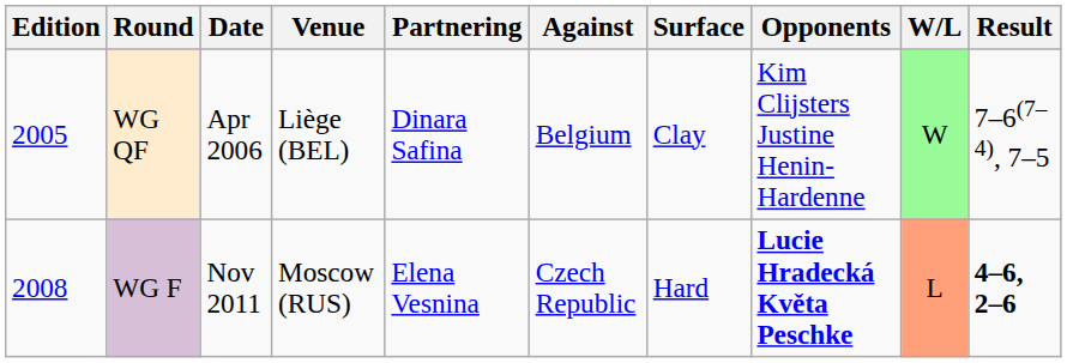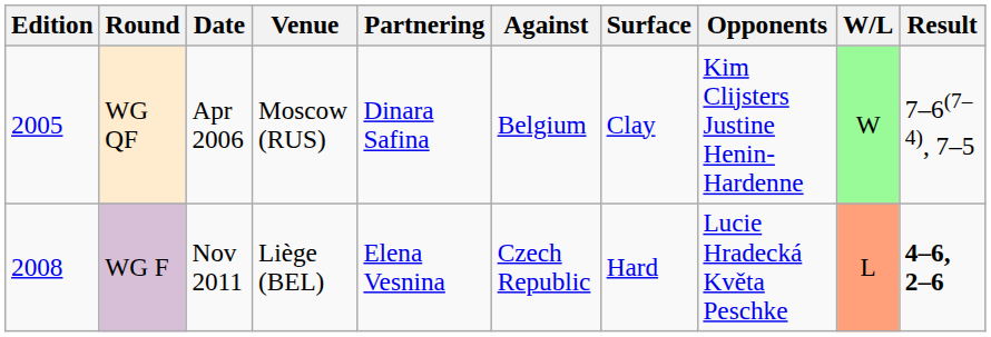WG QF | Venue: Liège (BEL) -> Moscow (RUS)
WG F | Venue: Moscow (RUS) -> Liège (BEL)
WG F | Opponents: bold -> normal
